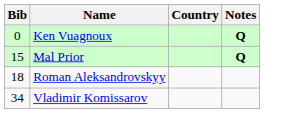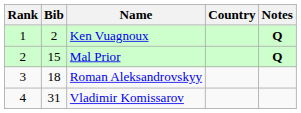+ column: Rank | 1 | 2 | 3 | 4
Ken Vuagnoux | Bib: 0 -> 2
Vladimir Komissarov | Bib: 34 -> 31
